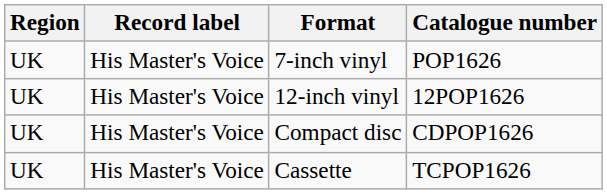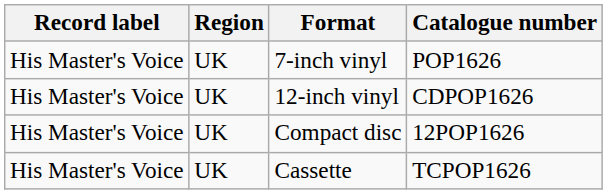columns swapped: Region <-> Record label
12-inch vinyl | Catalogue number: 12POP1626 -> CDPOP1626
Compact disc | Catalogue number: CDPOP1626 -> 12POP1626
